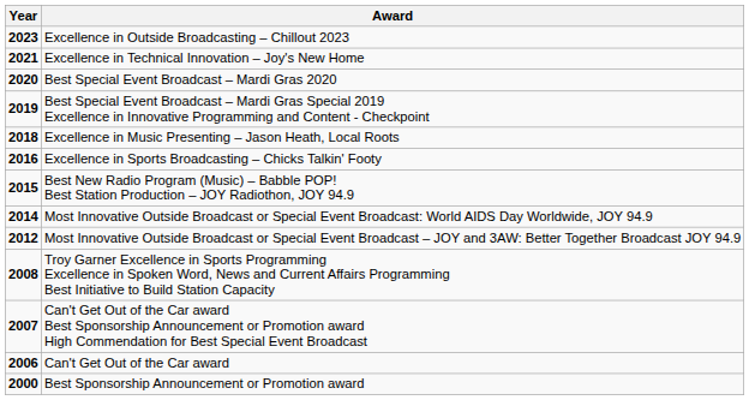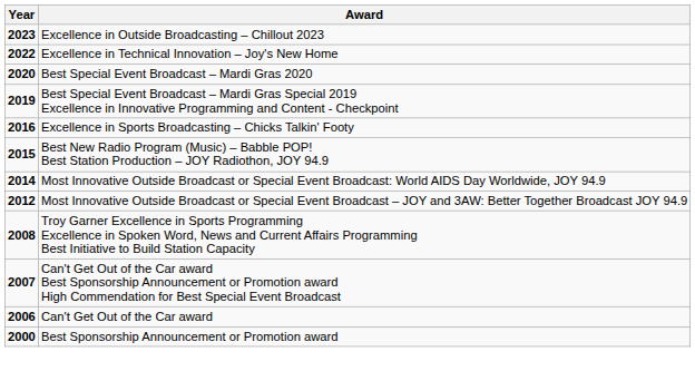Excellence in Technical Innovation – Joy's New Home | Year: 2021 -> 2022
- row: 2018 | Excellence in Music Presenting – Jason Heath, Local Roots
